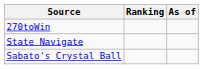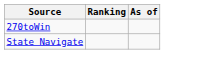- row: Sabato's Crystal Ball
